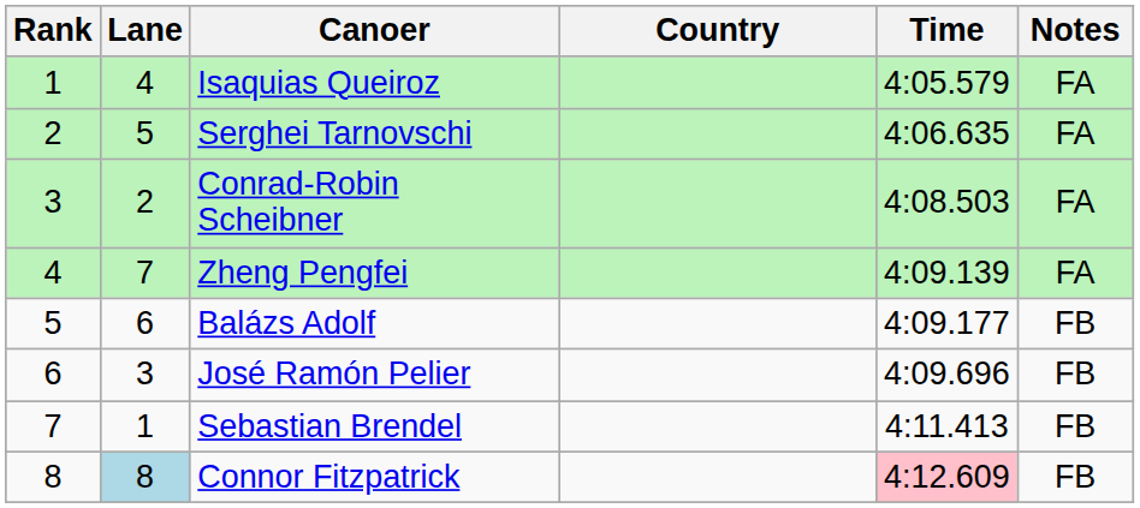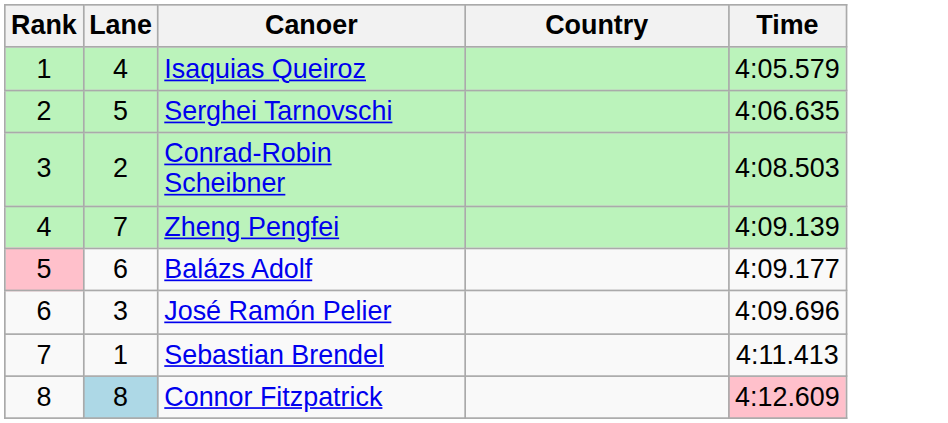- column: Notes | FA | FA | FA | FA | FB | FB | FB | FB
Balázs Adolf | Rank: no background -> pink background
